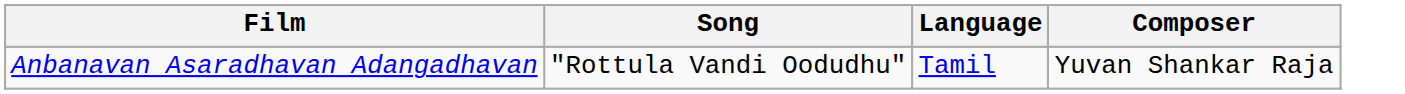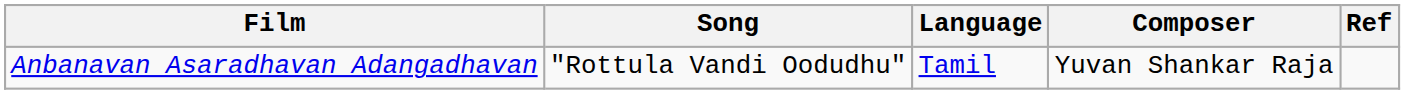+ column: Ref
